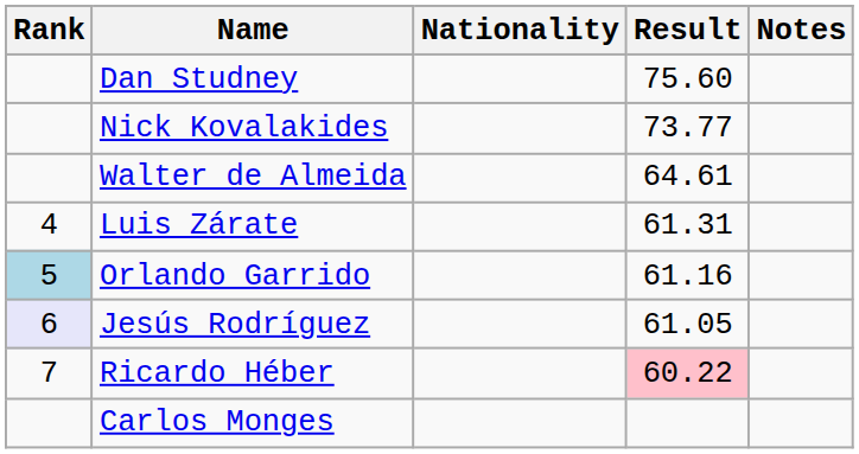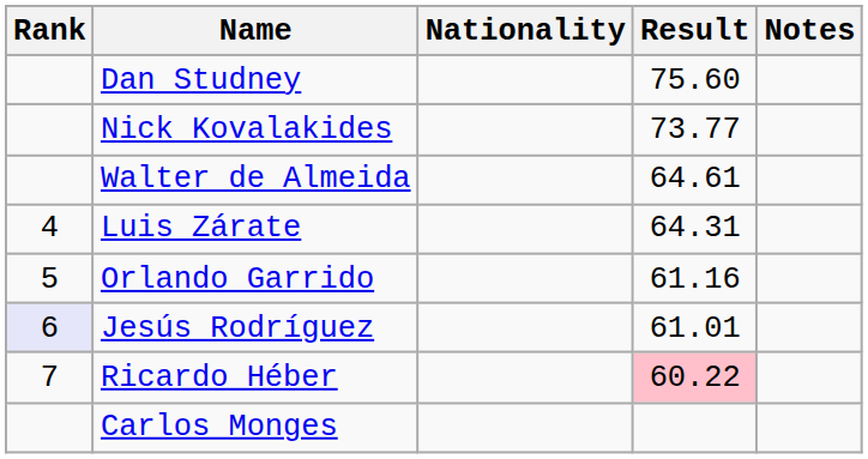Luis Zárate | Result: 61.31 -> 64.31
Orlando Garrido | Rank: lightblue background -> no background
Jesús Rodríguez | Result: 61.05 -> 61.01
